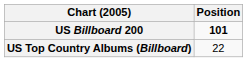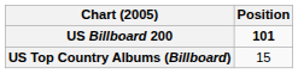US Top Country Albums (Billboard) | Position: 22 -> 15
